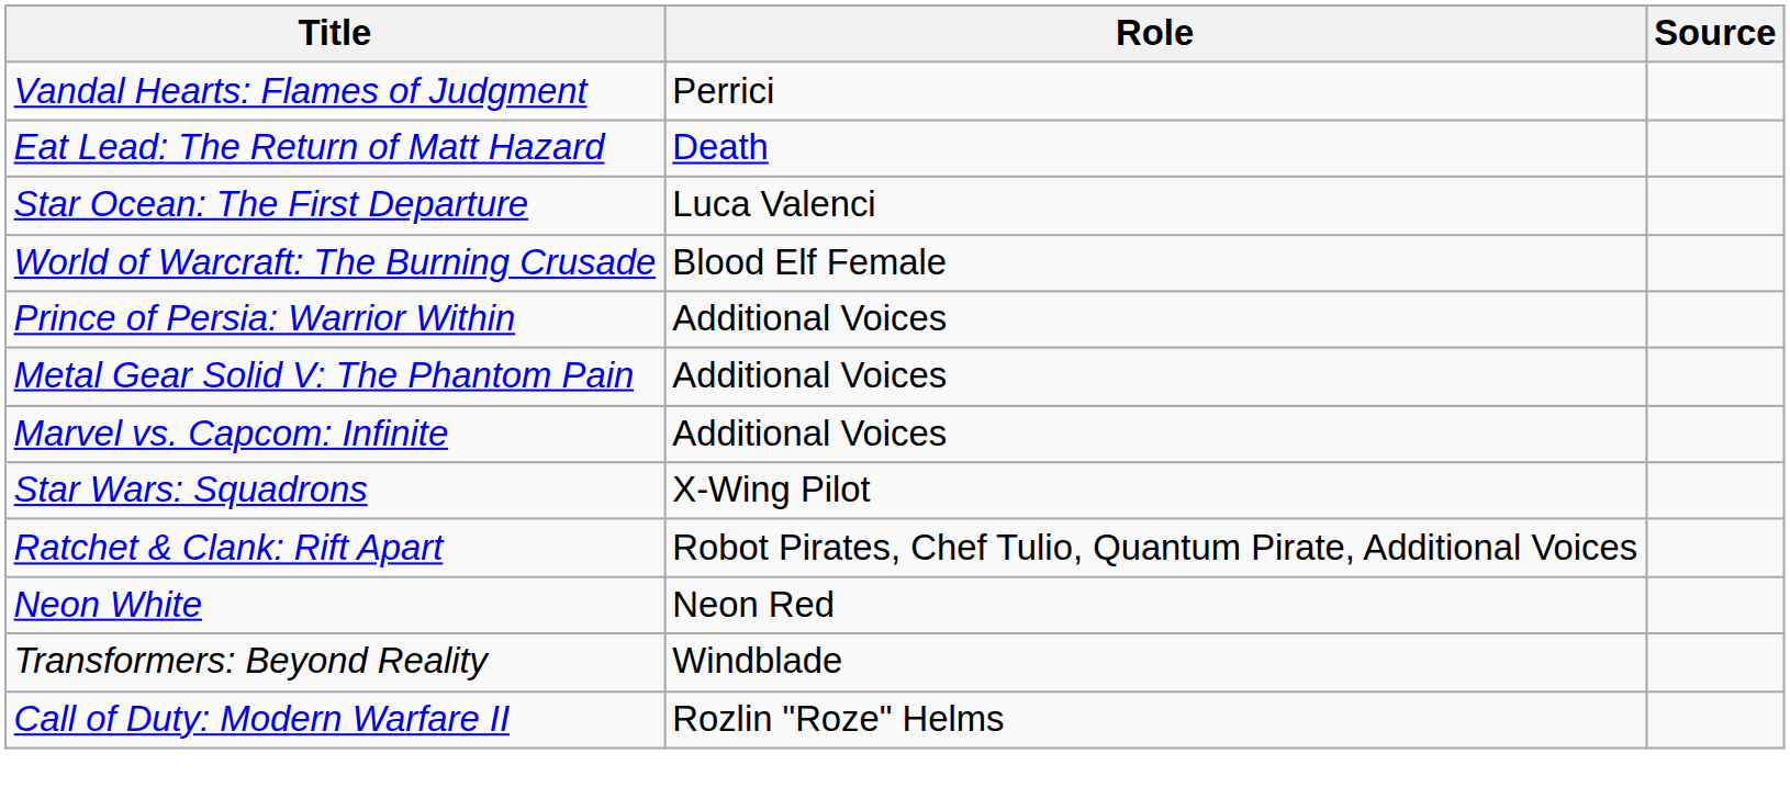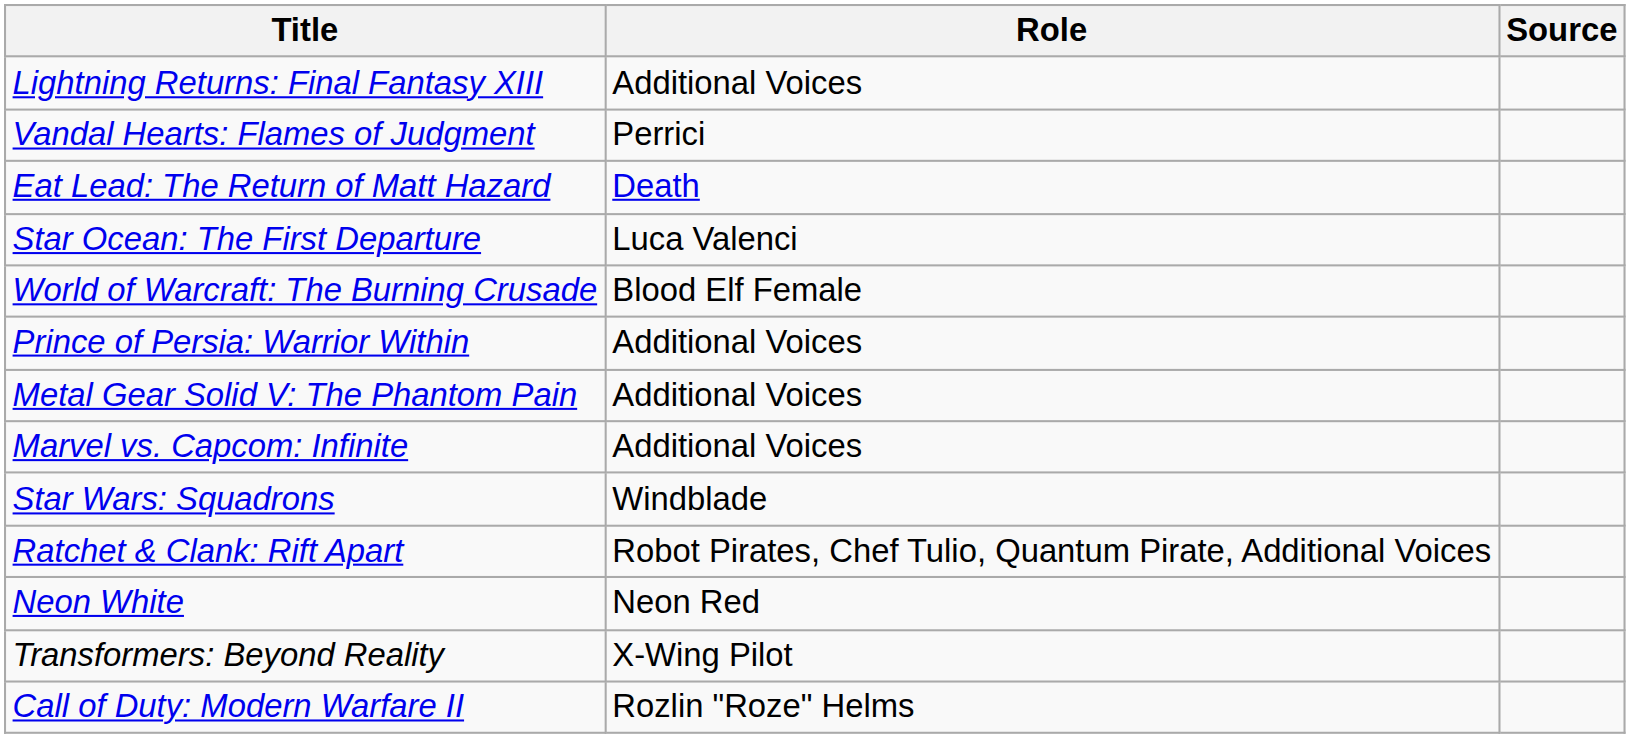+ row: Lightning Returns: Final Fantasy XIII | Additional Voices
Star Wars: Squadrons | Role: X-Wing Pilot -> Windblade
Transformers: Beyond Reality | Role: Windblade -> X-Wing Pilot
